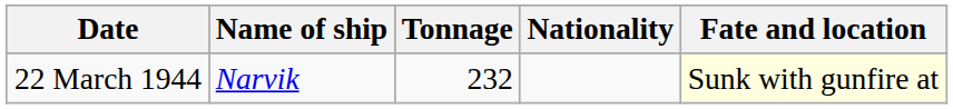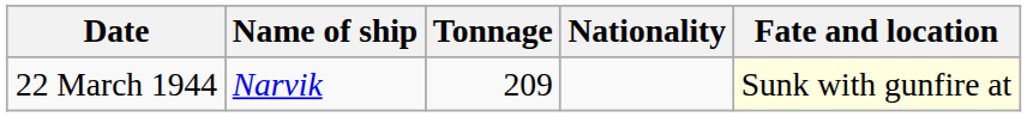22 March 1944 | Tonnage: 232 -> 209
